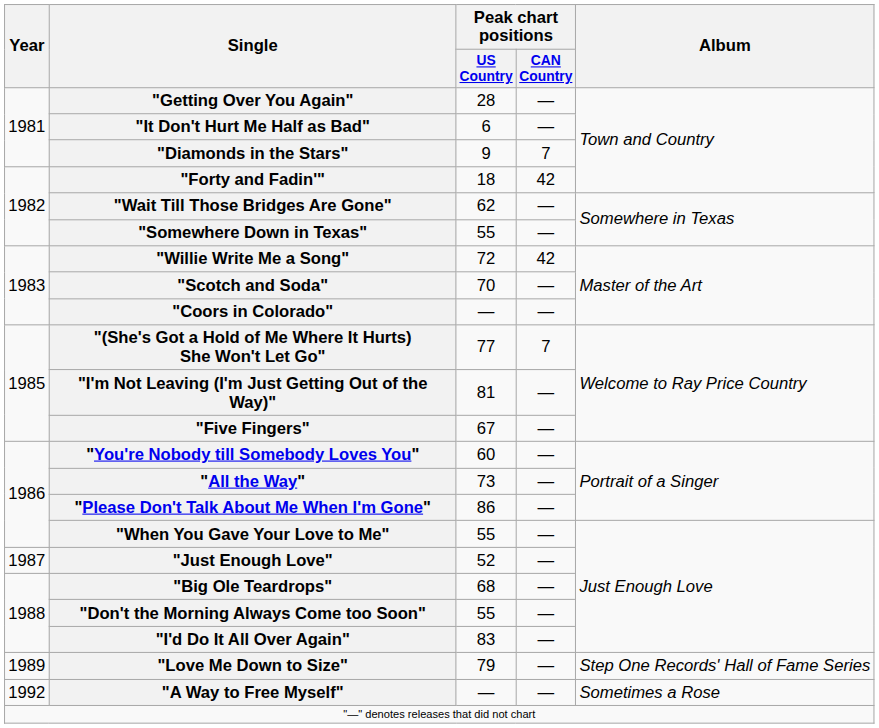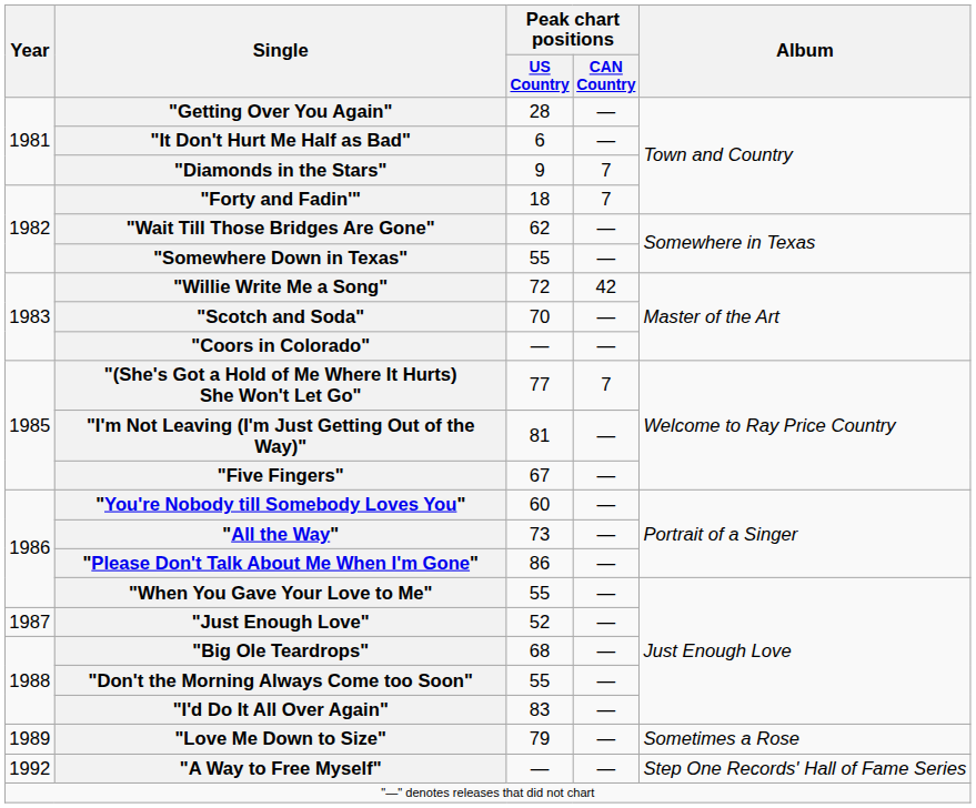"Forty and Fadin'" | Peak chart positions / CAN Country: 42 -> 7
"Love Me Down to Size" | Album: Step One Records' Hall of Fame Series -> Sometimes a Rose
"A Way to Free Myself" | Album: Sometimes a Rose -> Step One Records' Hall of Fame Series
